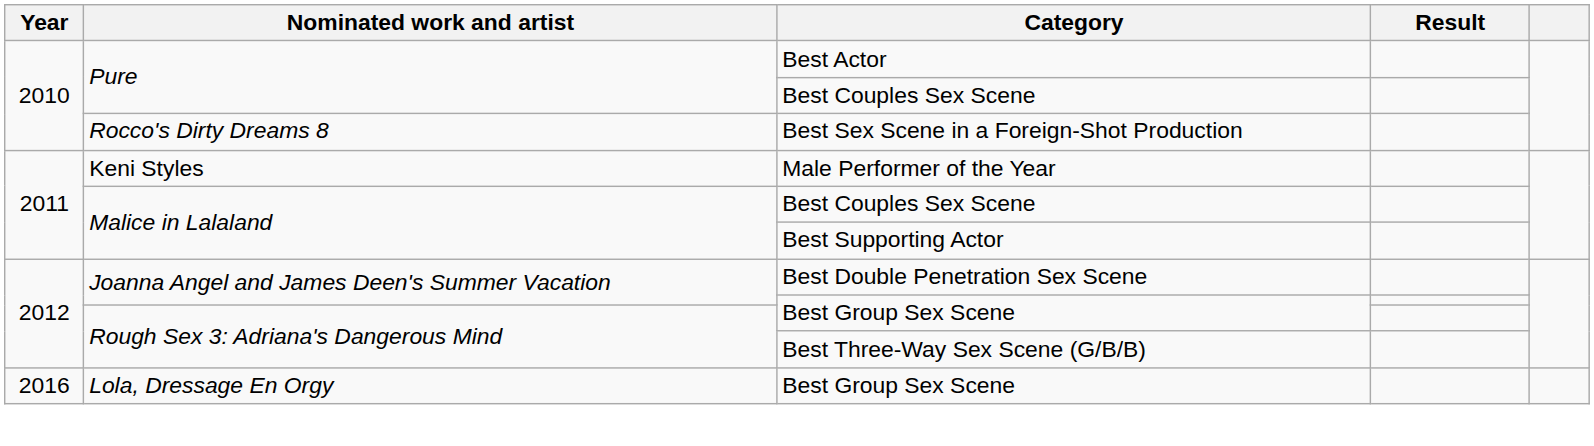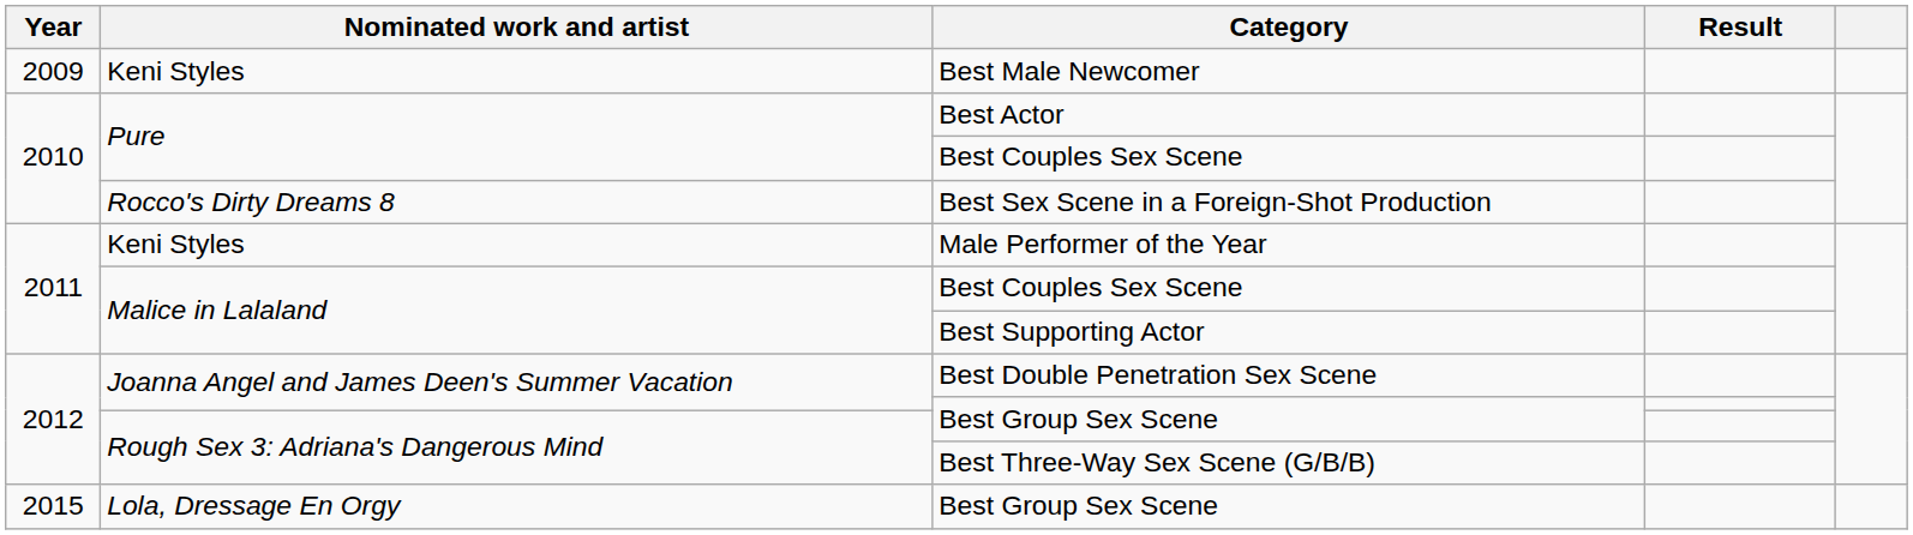+ row: 2009 | Keni Styles | Best Male Newcomer
Lola, Dressage En Orgy / Best Group Sex Scene | Year: 2016 -> 2015
